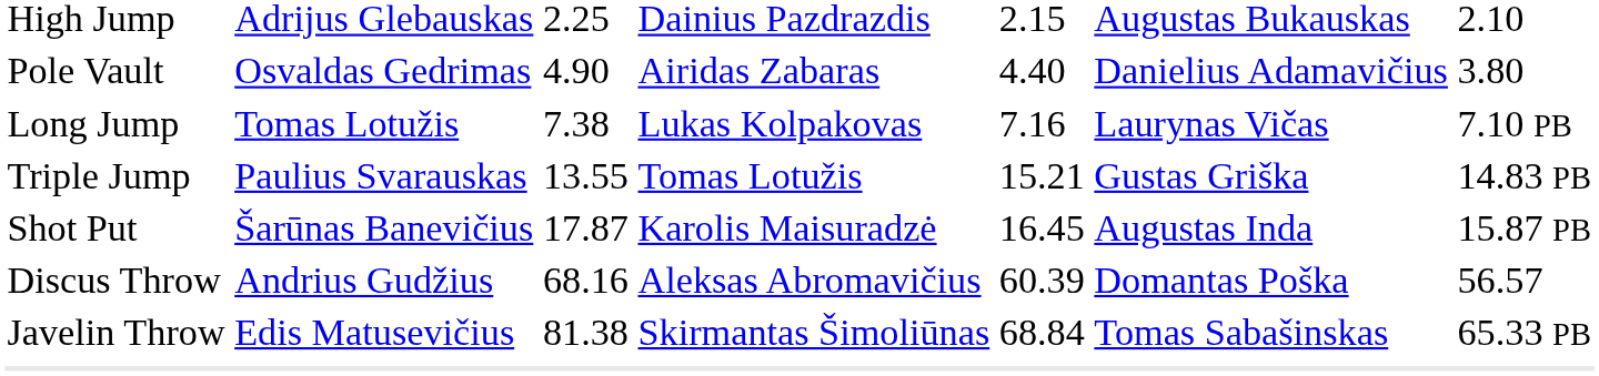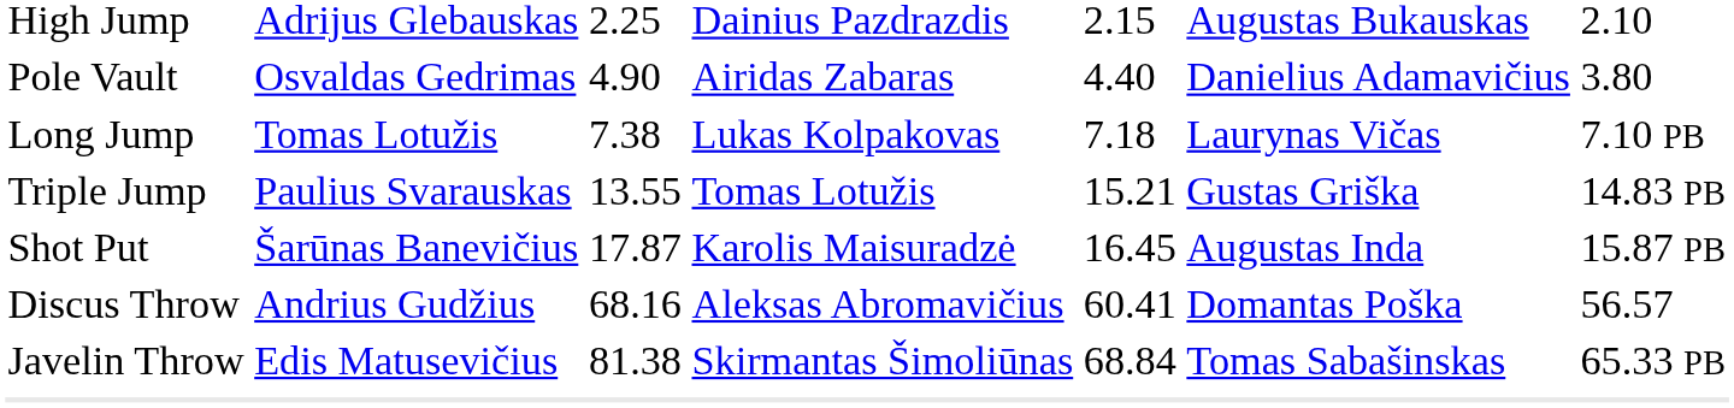Long Jump | column 5: 7.16 -> 7.18
Discus Throw | column 5: 60.39 -> 60.41
